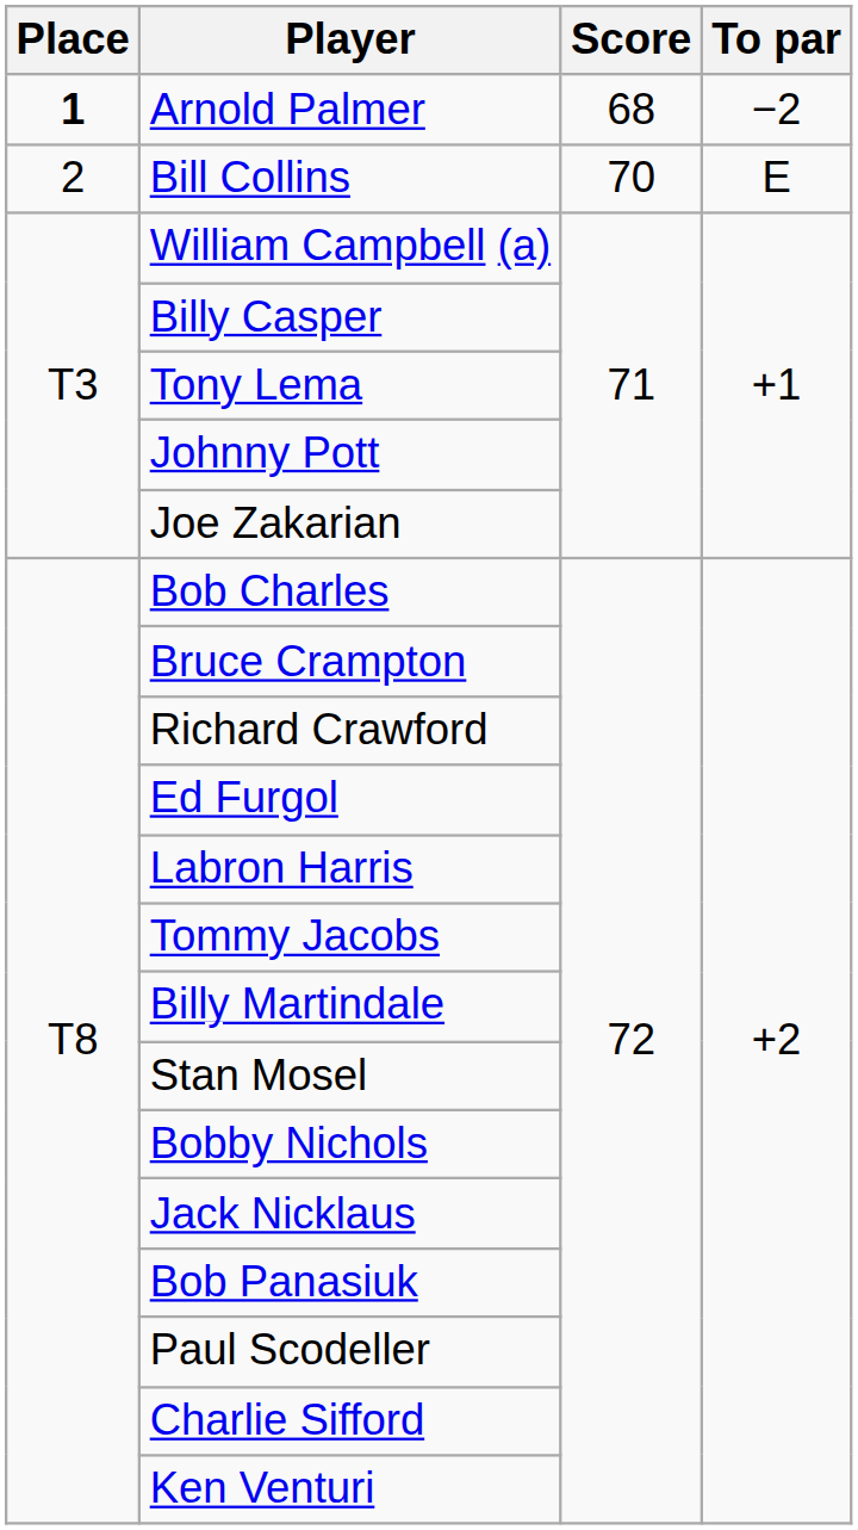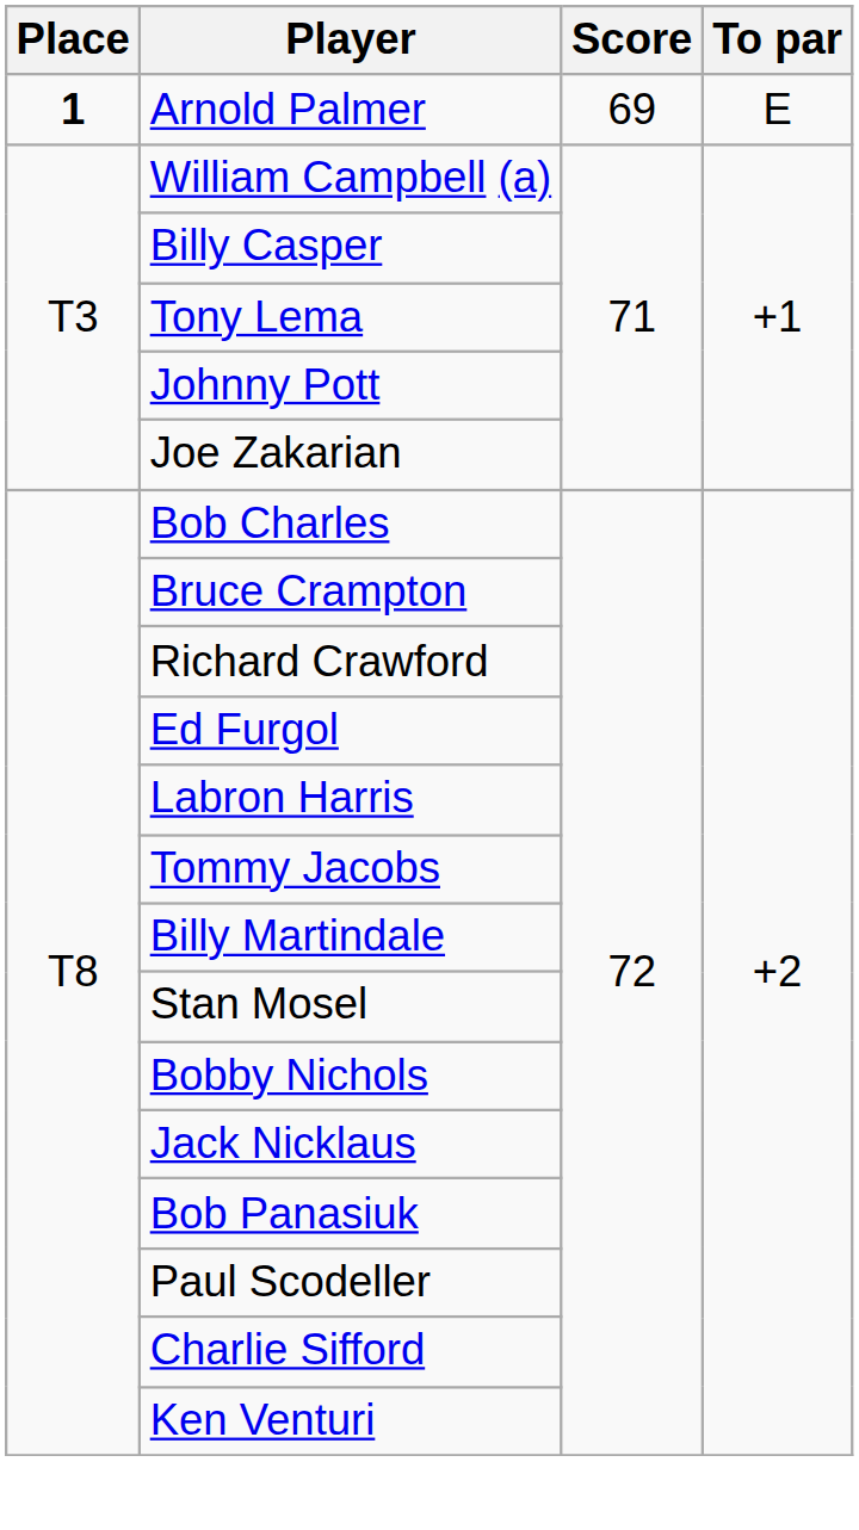Arnold Palmer | Score: 68 -> 69
Arnold Palmer | To par: −2 -> E
- row: 2 | Bill Collins | 70 | E
